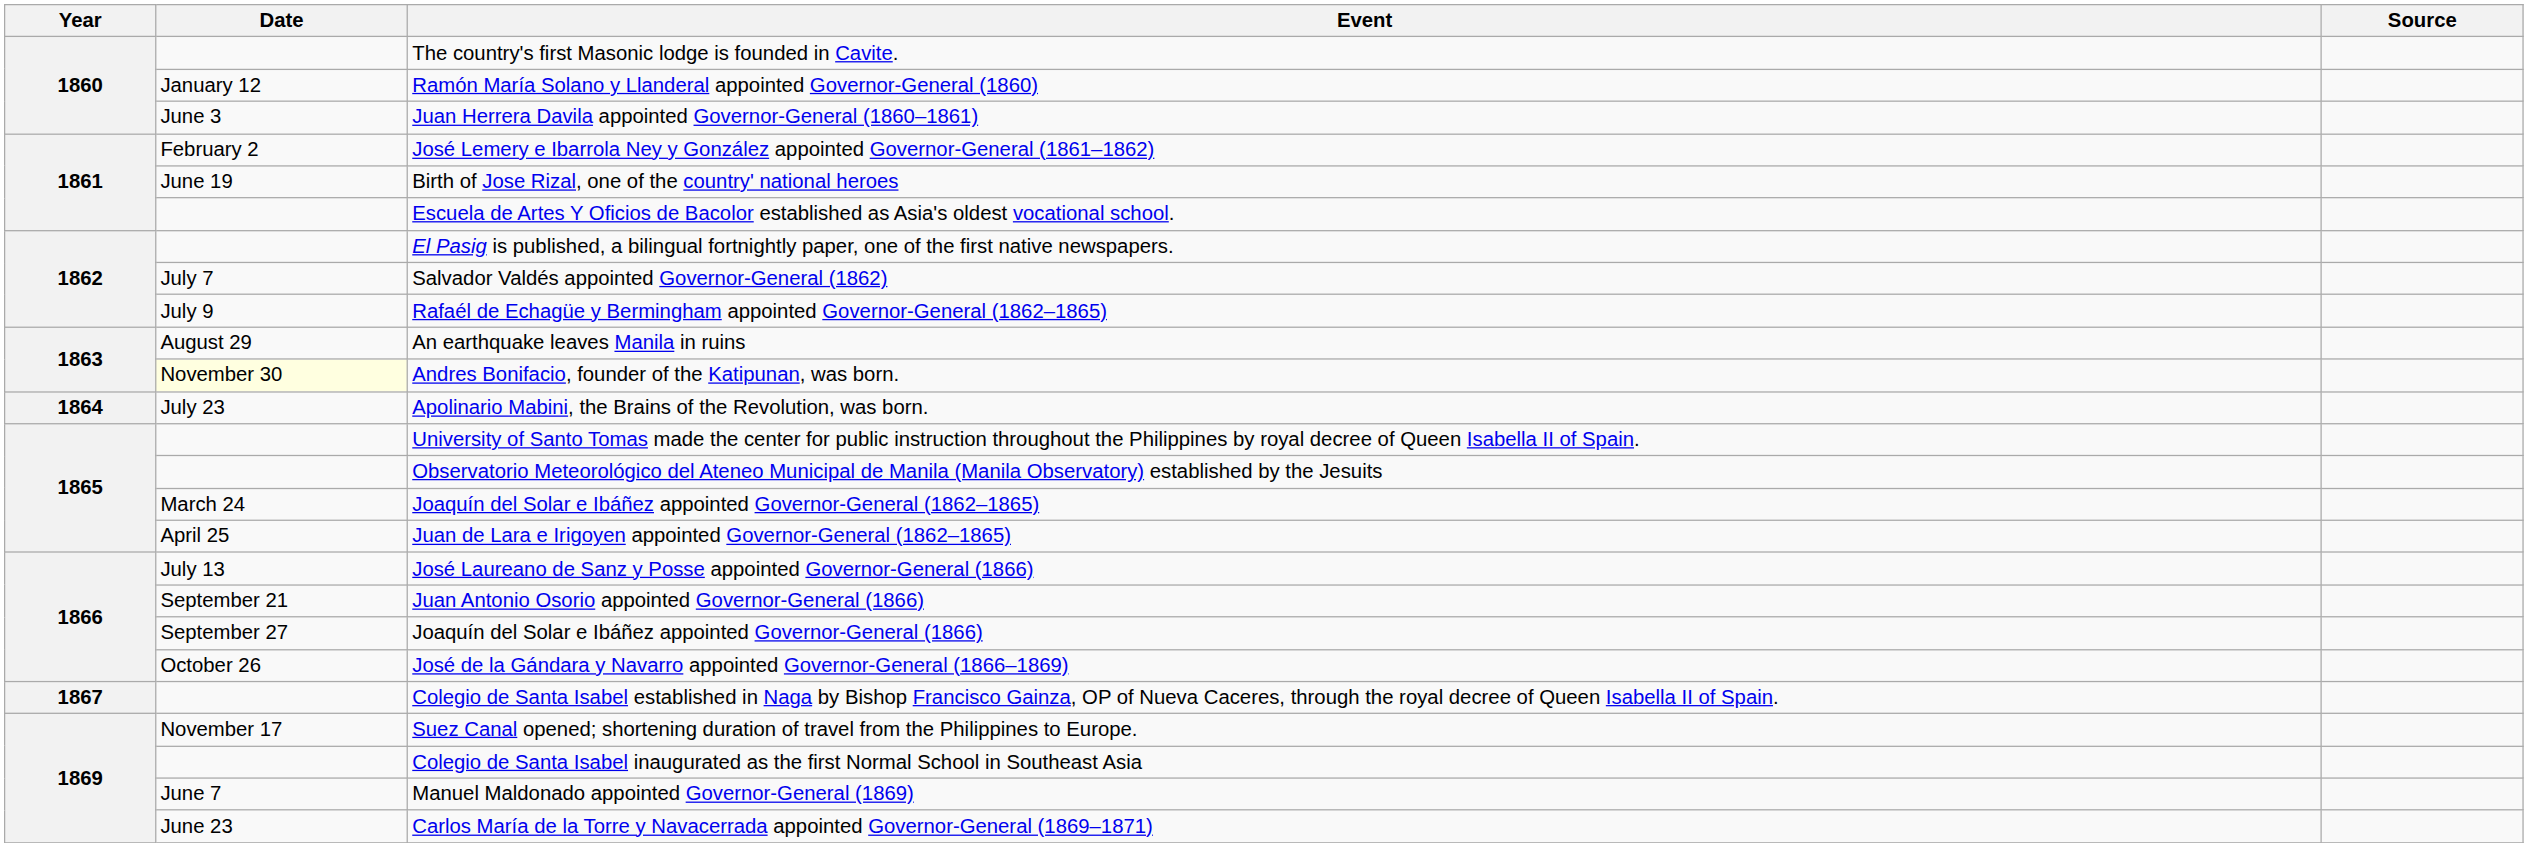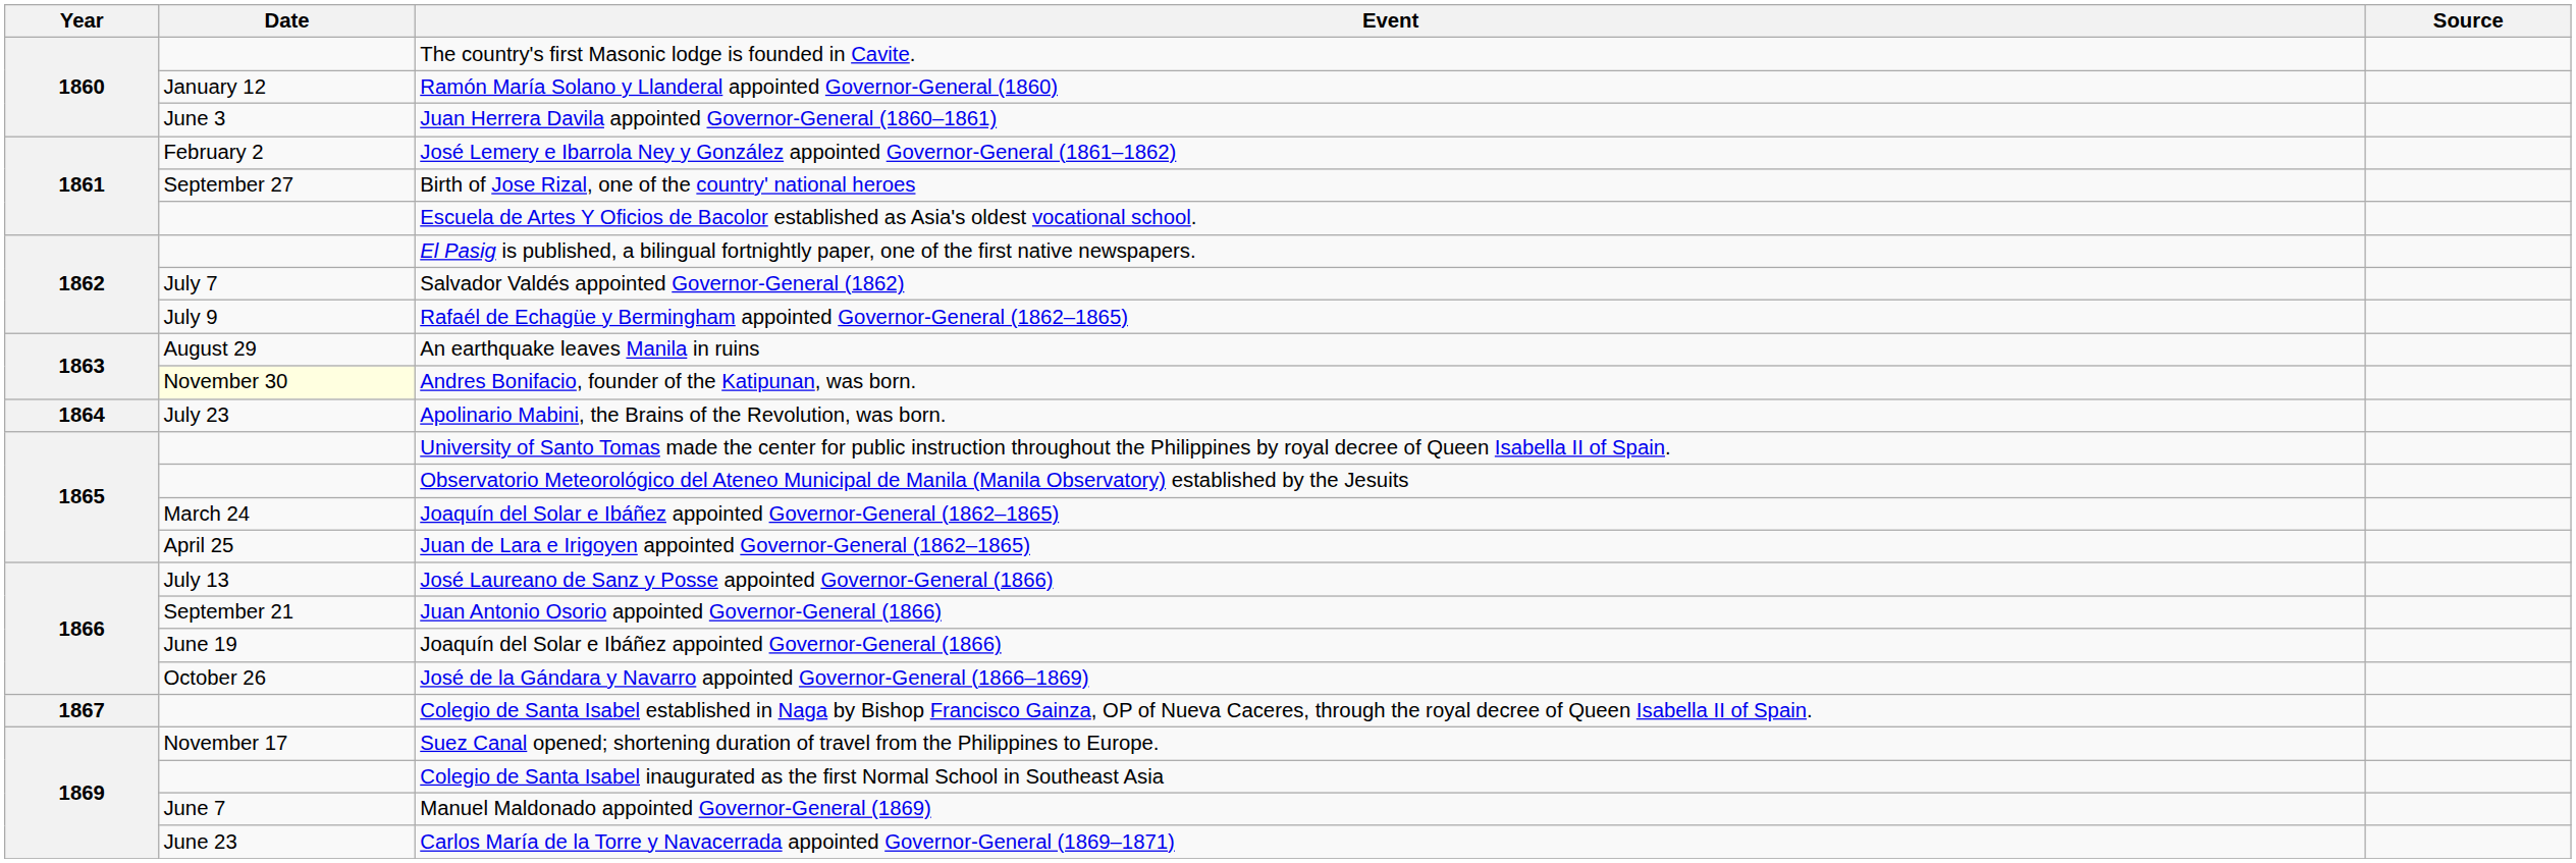Birth of Jose Rizal, one of the country' national heroes | Date: June 19 -> September 27
Joaquín del Solar e Ibáñez appointed Governor-General (1866) | Date: September 27 -> June 19
